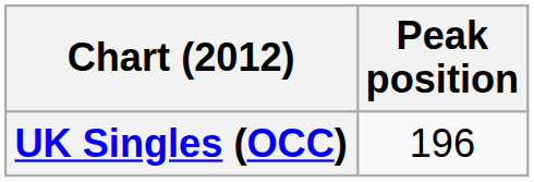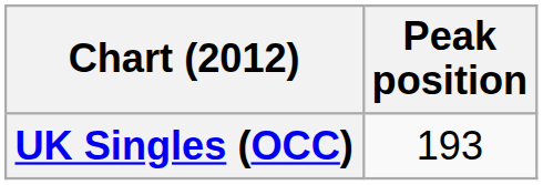UK Singles (OCC) | Peak position: 196 -> 193
